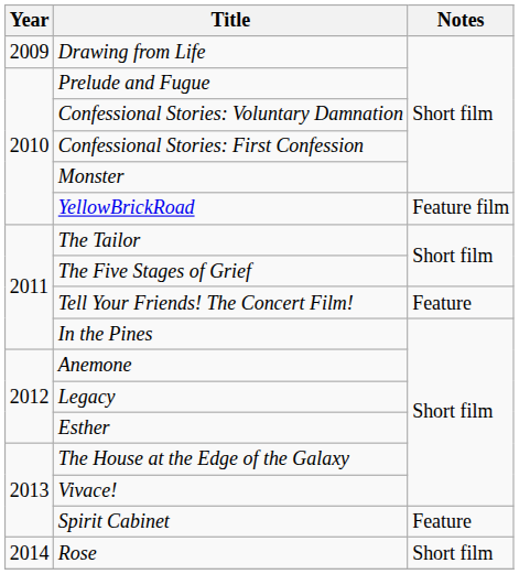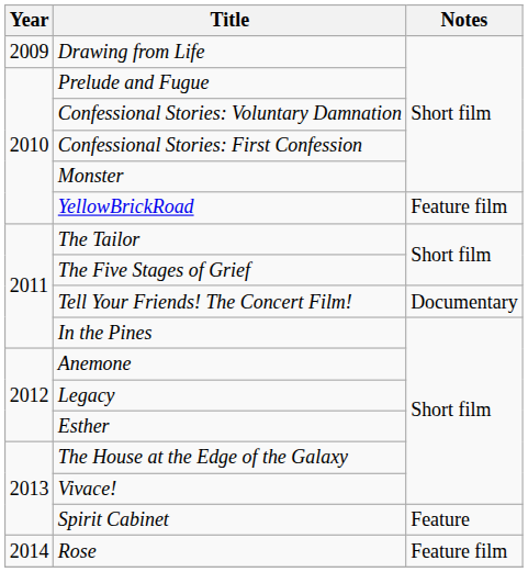Tell Your Friends! The Concert Film! | Notes: Feature -> Documentary
Rose | Notes: Short film -> Feature film
